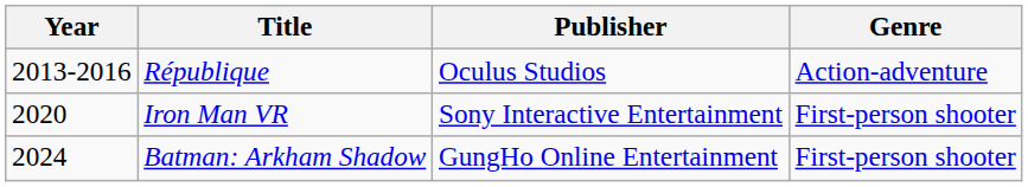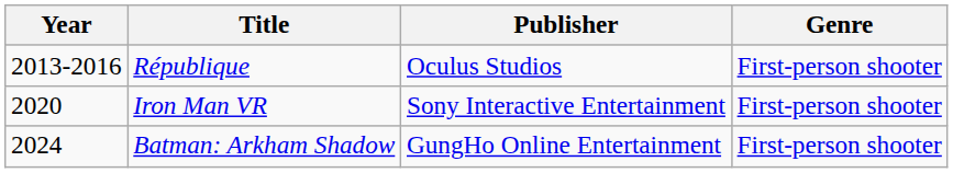République | Genre: Action-adventure -> First-person shooter
